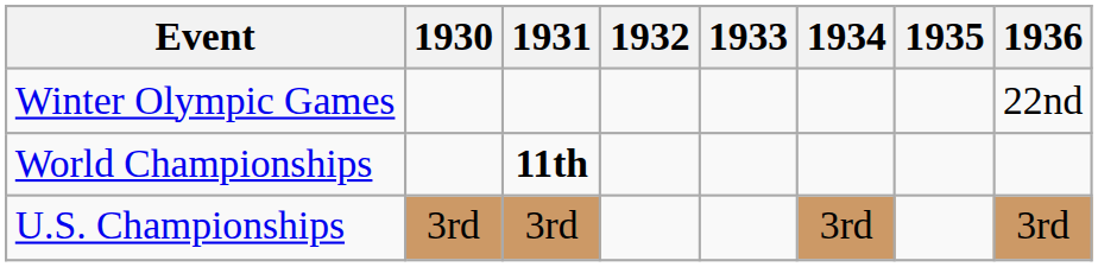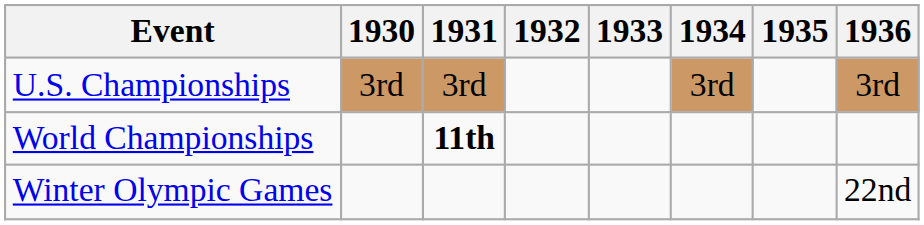rows swapped: Winter Olympic Games <-> U.S. Championships
